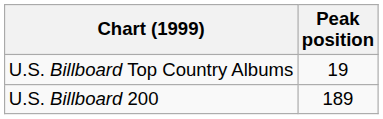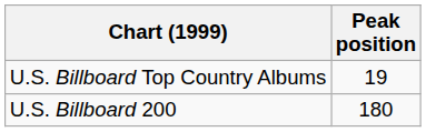U.S. Billboard 200 | Peak position: 189 -> 180
